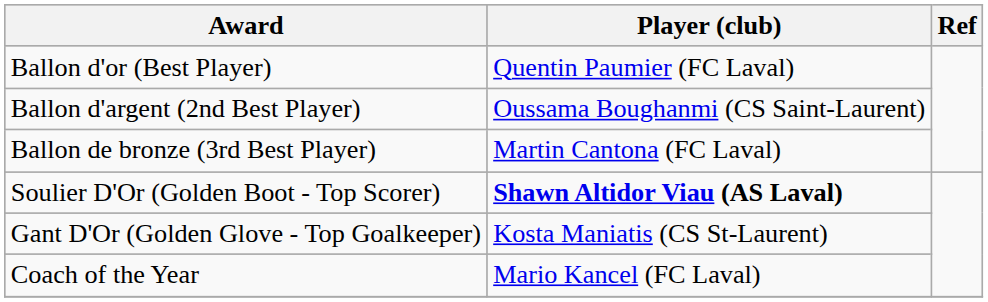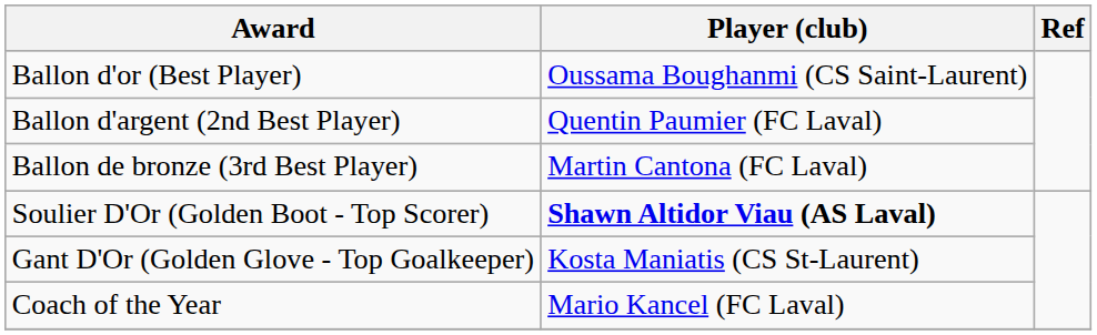Ballon d'or (Best Player) | Player (club): Quentin Paumier (FC Laval) -> Oussama Boughanmi (CS Saint-Laurent)
Ballon d'argent (2nd Best Player) | Player (club): Oussama Boughanmi (CS Saint-Laurent) -> Quentin Paumier (FC Laval)
